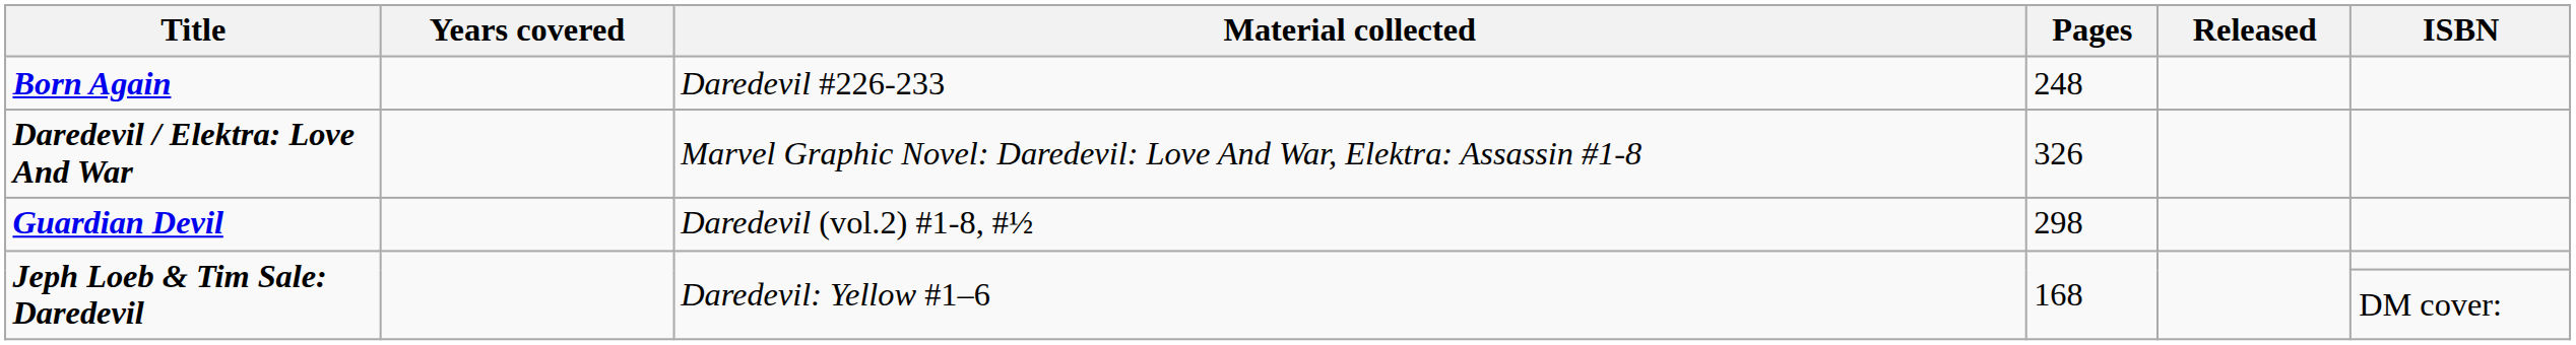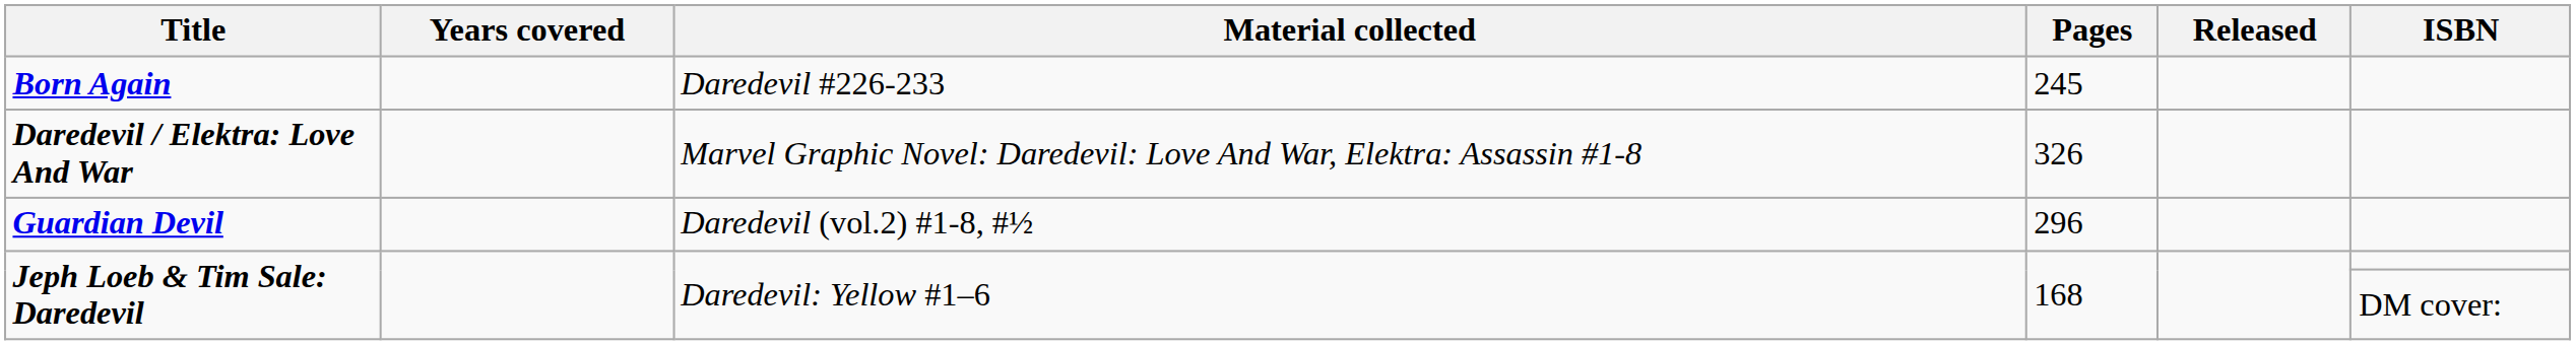Born Again | Pages: 248 -> 245
Guardian Devil | Pages: 298 -> 296
